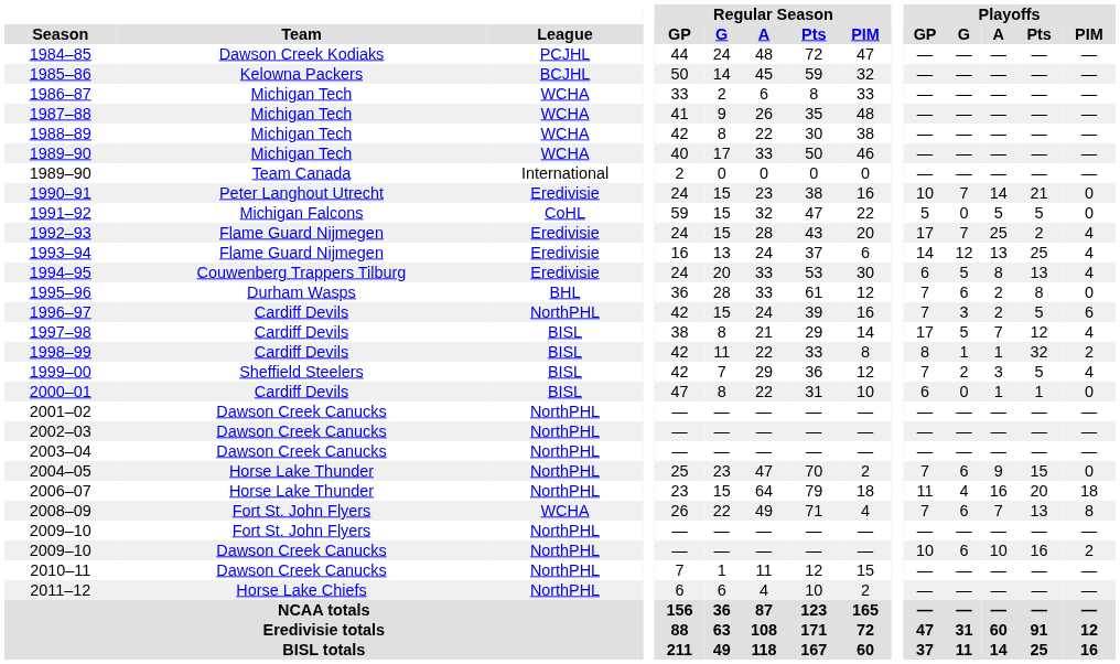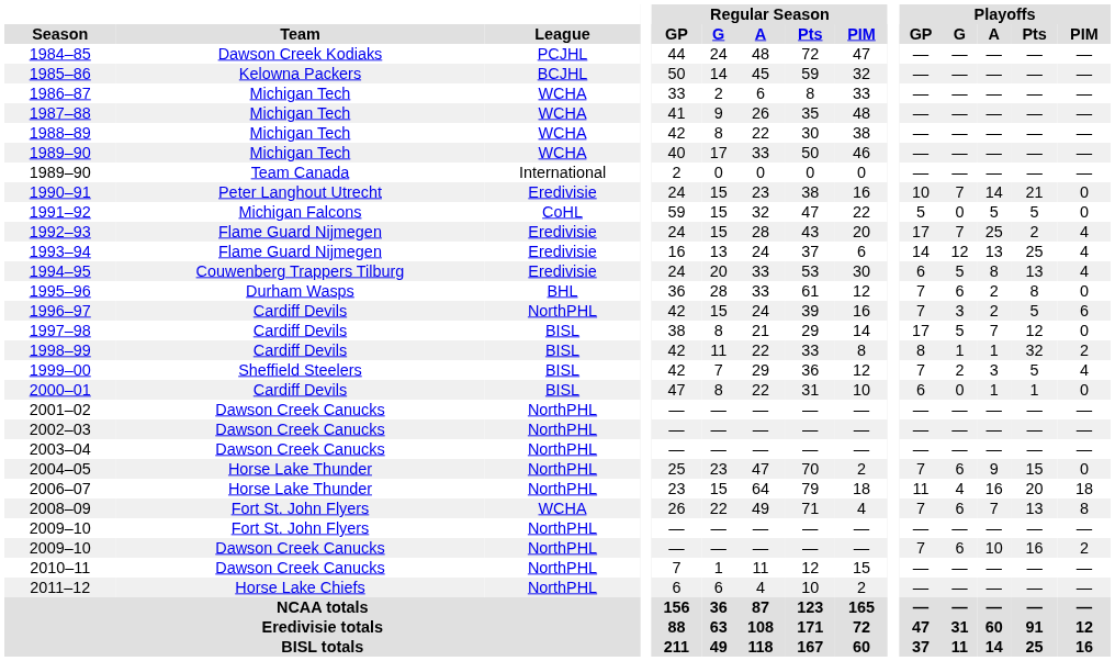1997–98 | Playoffs / PIM: 4 -> 0
2009–10 / Dawson Creek Canucks | Playoffs / GP: 10 -> 7
